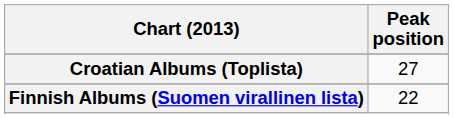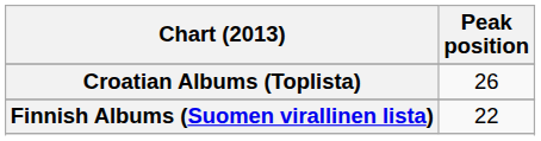Croatian Albums (Toplista) | Peak position: 27 -> 26
